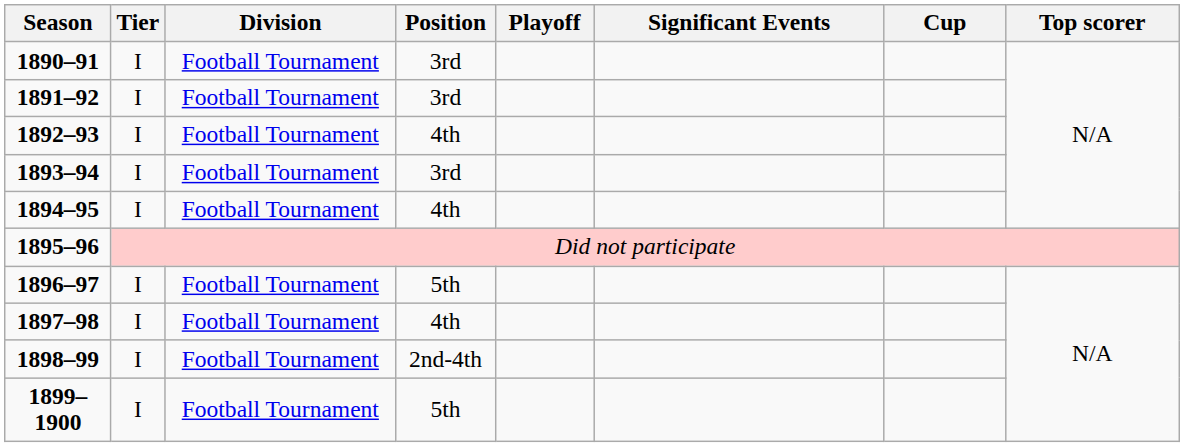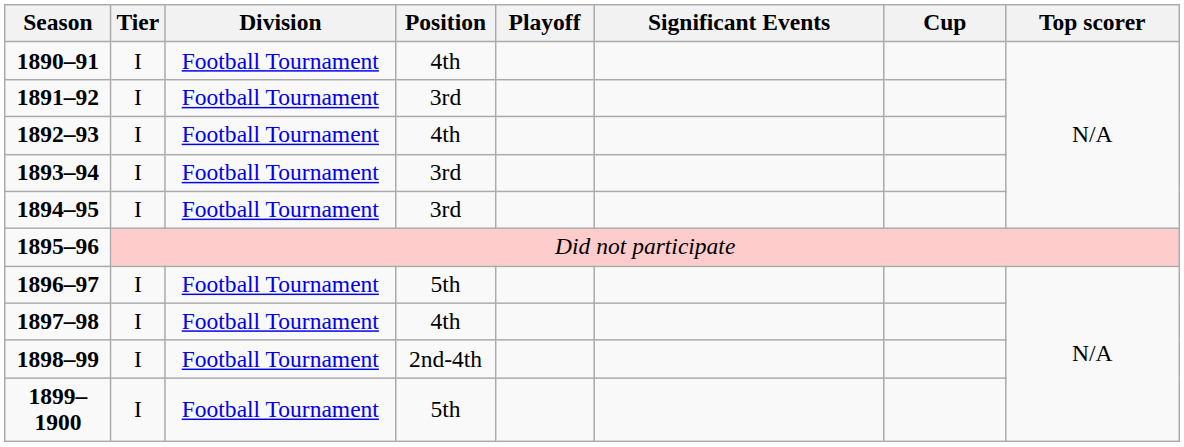1890–91 | Position: 3rd -> 4th
1894–95 | Position: 4th -> 3rd
